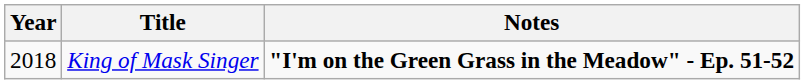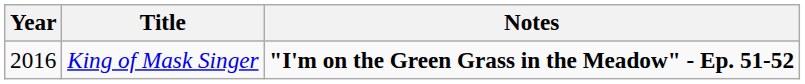King of Mask Singer | Year: 2018 -> 2016
